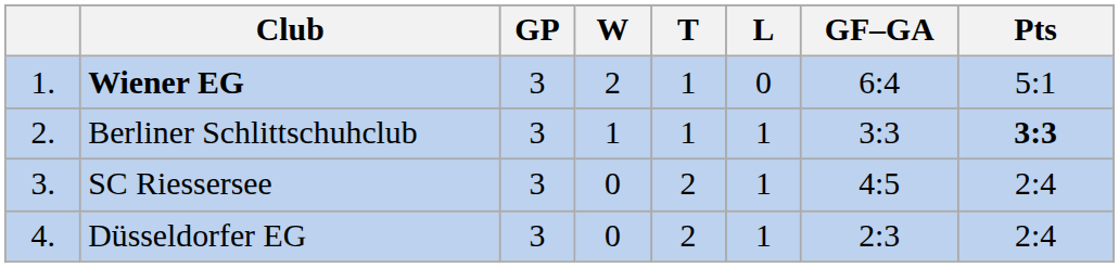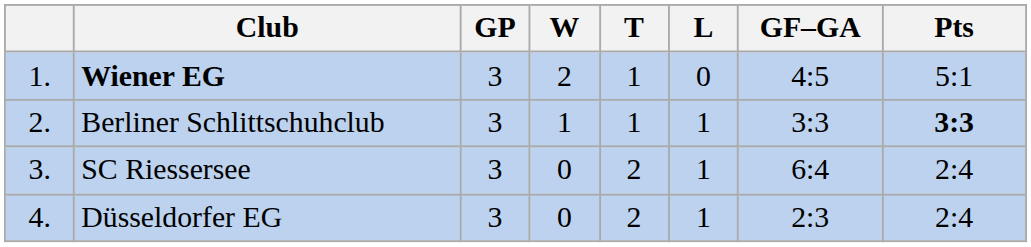Wiener EG | GF–GA: 6:4 -> 4:5
SC Riessersee | GF–GA: 4:5 -> 6:4
